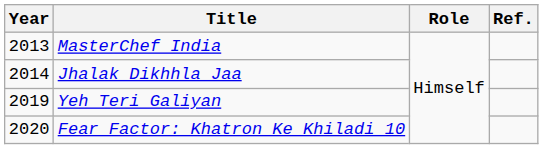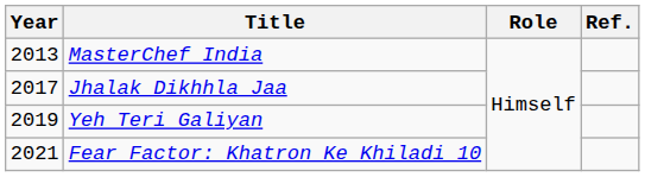Jhalak Dikhhla Jaa | Year: 2014 -> 2017
Fear Factor: Khatron Ke Khiladi 10 | Year: 2020 -> 2021
